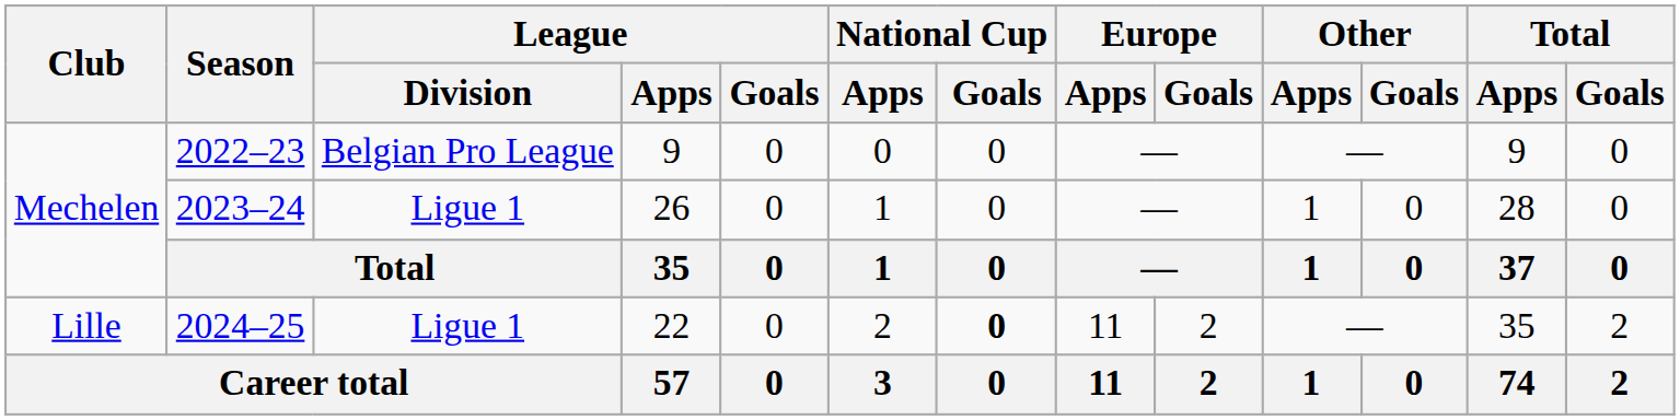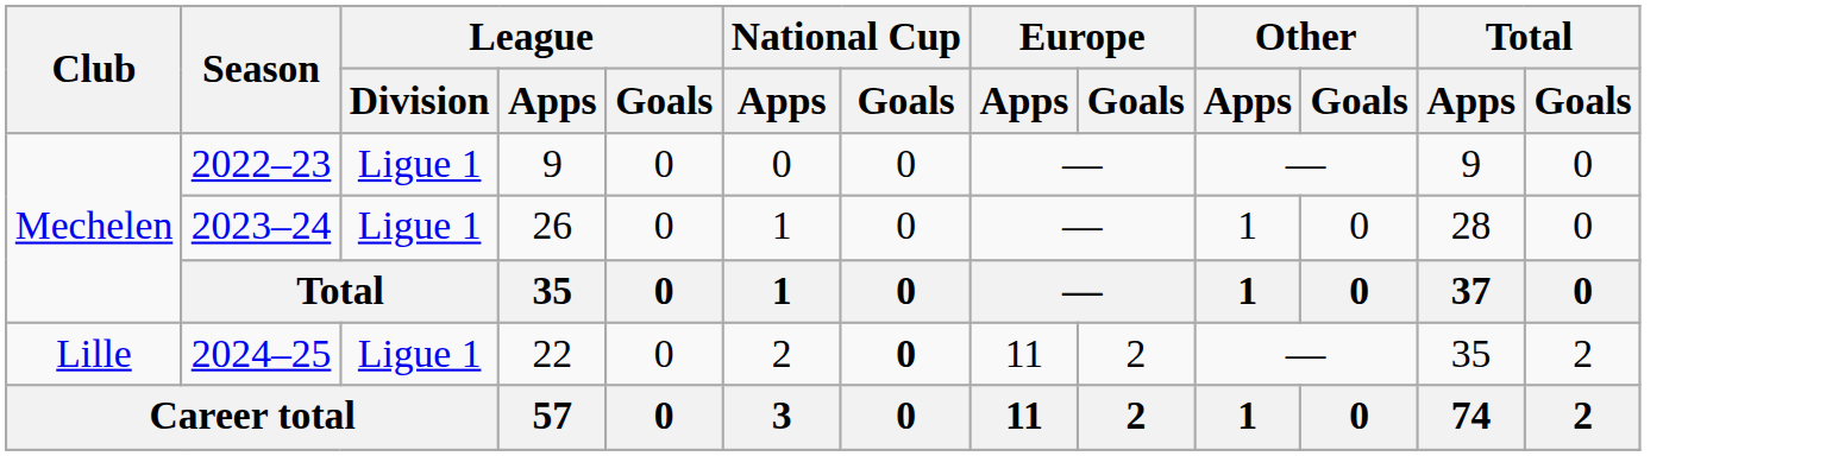2022–23 | League / Division: Belgian Pro League -> Ligue 1
